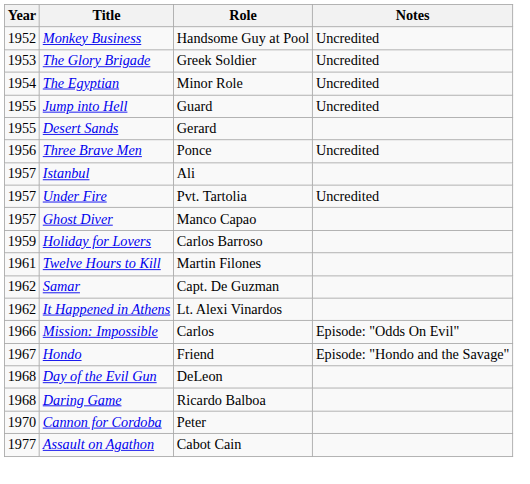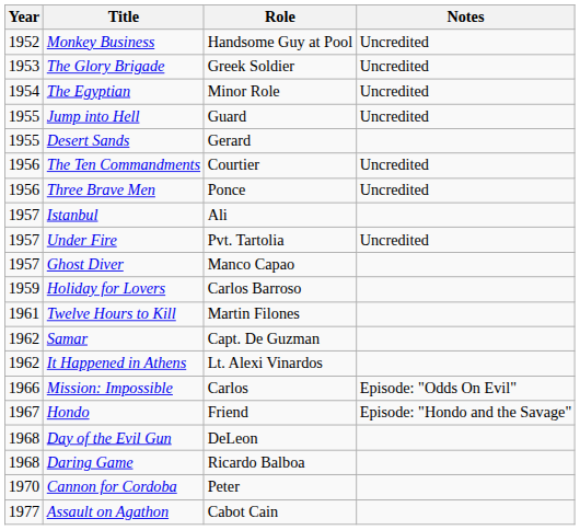+ row: 1956 | The Ten Commandments | Courtier | Uncredited
